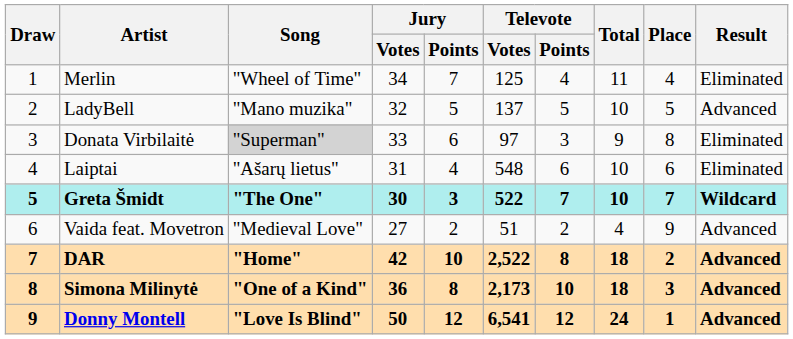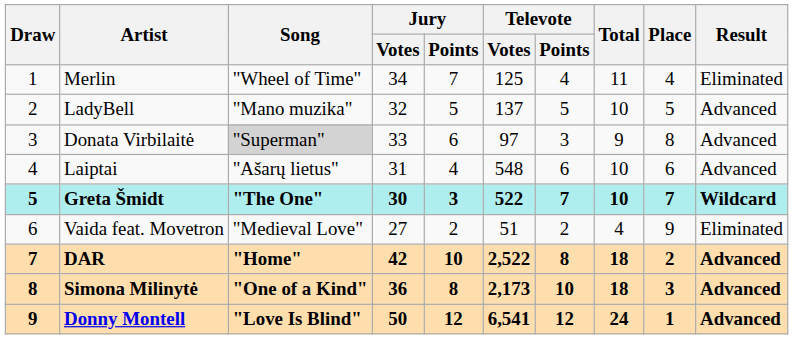Donata Virbilaitė | Result: Eliminated -> Advanced
Laiptai | Result: Eliminated -> Advanced
Vaida feat. Movetron | Result: Advanced -> Eliminated
